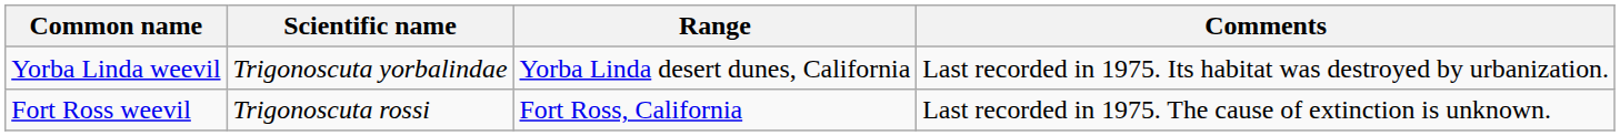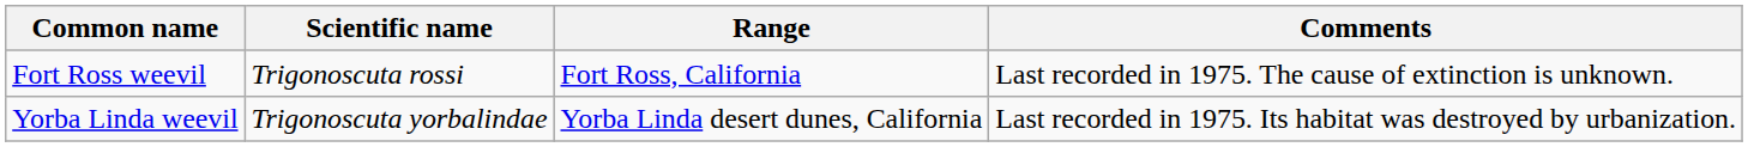rows swapped: Fort Ross weevil <-> Yorba Linda weevil
